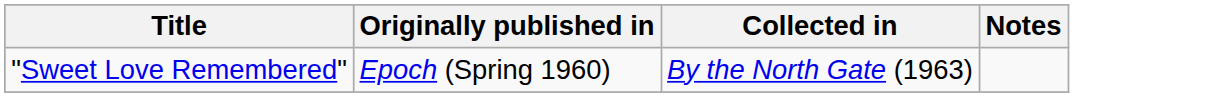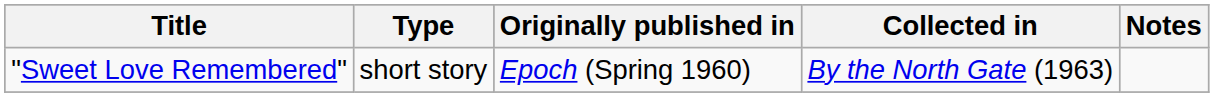+ column: Type | short story
